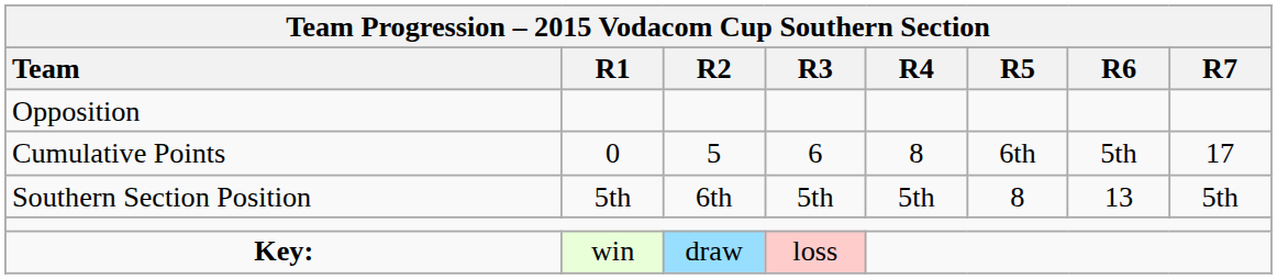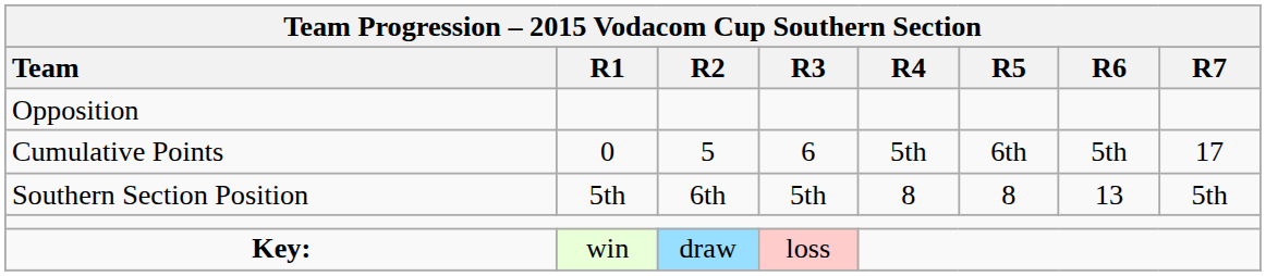Cumulative Points | Team Progression – 2015 Vodacom Cup Southern Section / R4: 8 -> 5th
Southern Section Position | Team Progression – 2015 Vodacom Cup Southern Section / R4: 5th -> 8
